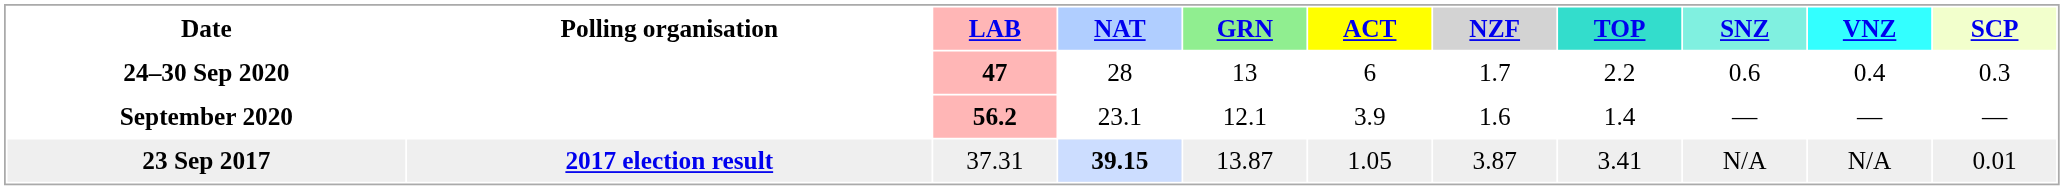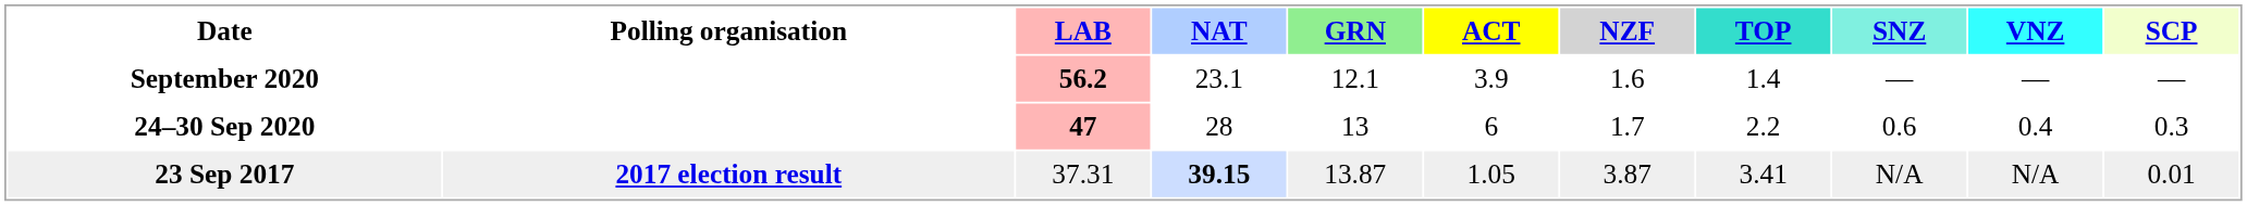rows swapped: 24–30 Sep 2020 <-> September 2020
